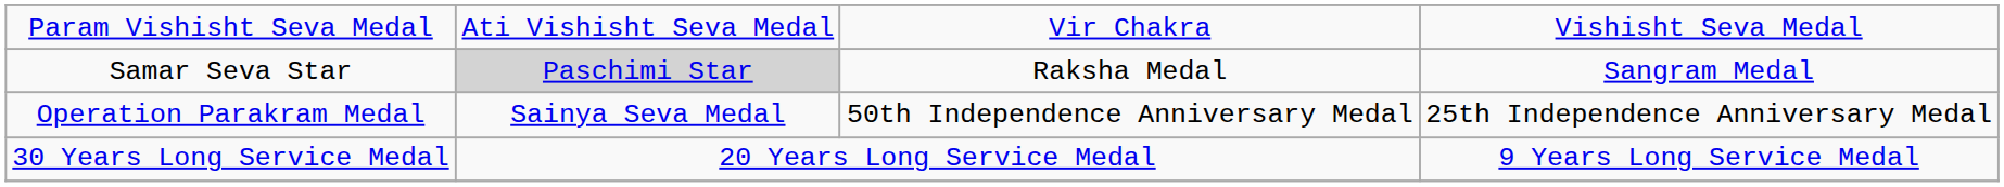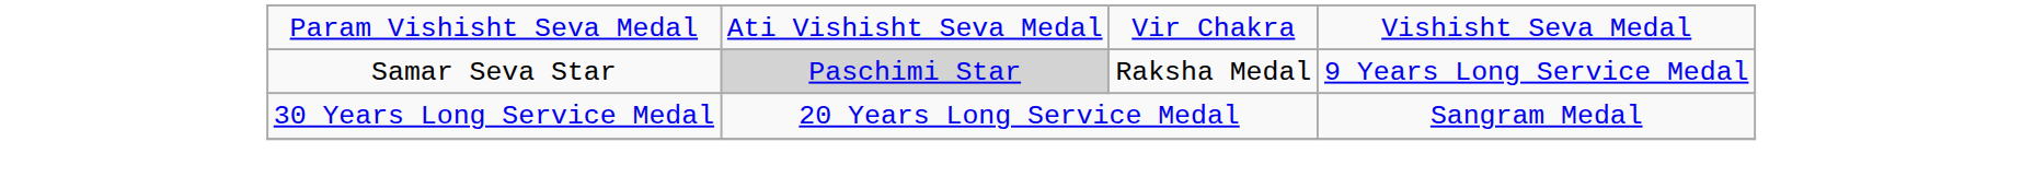Samar Seva Star | column 4: Sangram Medal -> 9 Years Long Service Medal
- row: Operation Parakram Medal | Sainya Seva Medal | 50th Independence Anniversary Medal | 25th Independence Anniversary Medal
30 Years Long Service Medal | column 4: 9 Years Long Service Medal -> Sangram Medal
